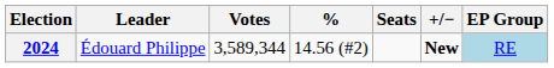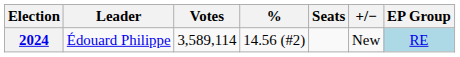2024 | Votes: 3,589,344 -> 3,589,114
2024 | +/−: bold -> normal
